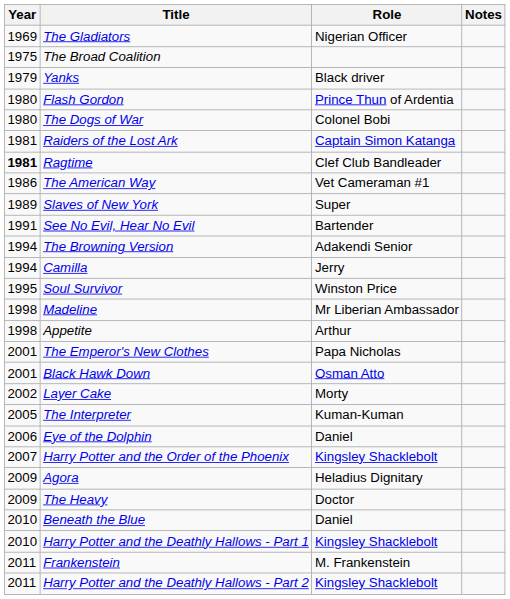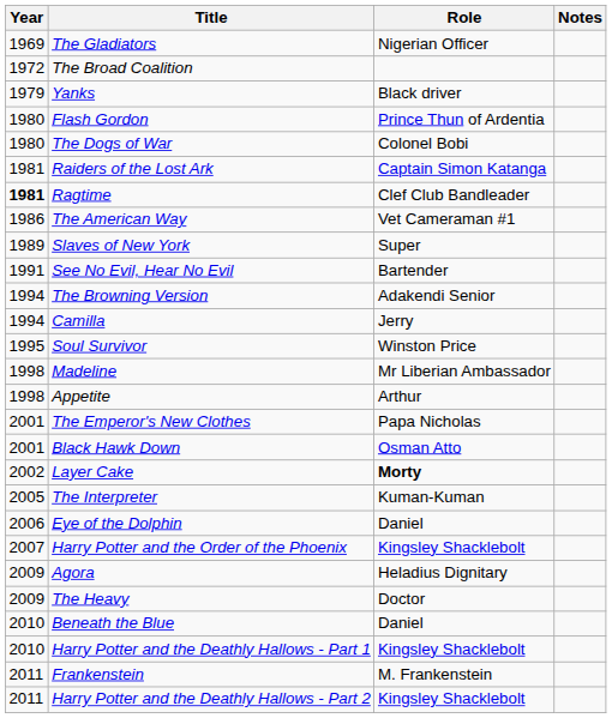The Broad Coalition | Year: 1975 -> 1972
Layer Cake | Role: normal -> bold
